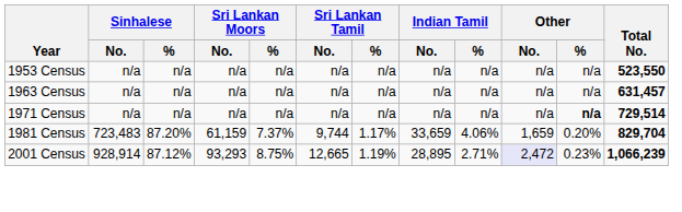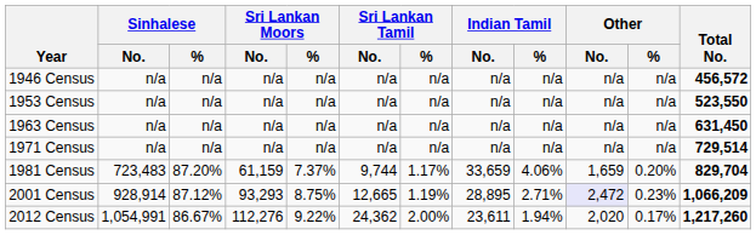+ row: 1946 Census | n/a | n/a | n/a | n/a | n/a | n/a | n/a | n/a | n/a | n/a | 456,572
1963 Census | Total No.: 631,457 -> 631,450
1971 Census | Other / %: bold -> normal
2001 Census | Total No.: 1,066,239 -> 1,066,209
+ row: 2012 Census | 1,054,991 | 86.67% | 112,276 | 9.22% | 24,362 | 2.00% | 23,611 | 1.94% | 2,020 | 0.17% | 1,217,260
